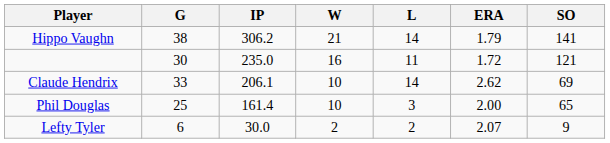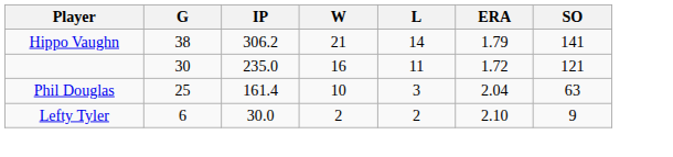- row: Claude Hendrix | 33 | 206.1 | 10 | 14 | 2.62 | 69
Phil Douglas | ERA: 2.00 -> 2.04
Phil Douglas | SO: 65 -> 63
Lefty Tyler | ERA: 2.07 -> 2.10
